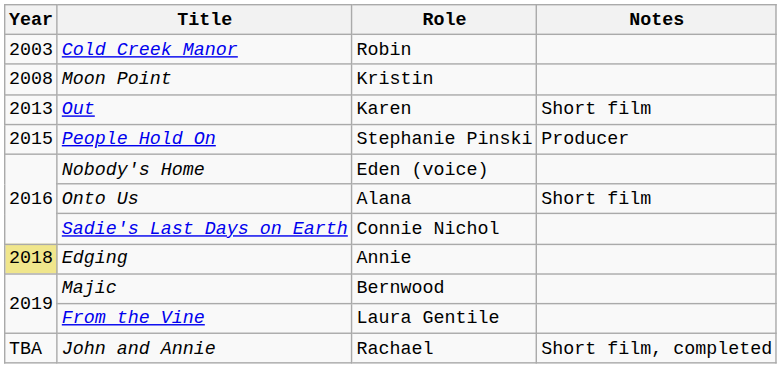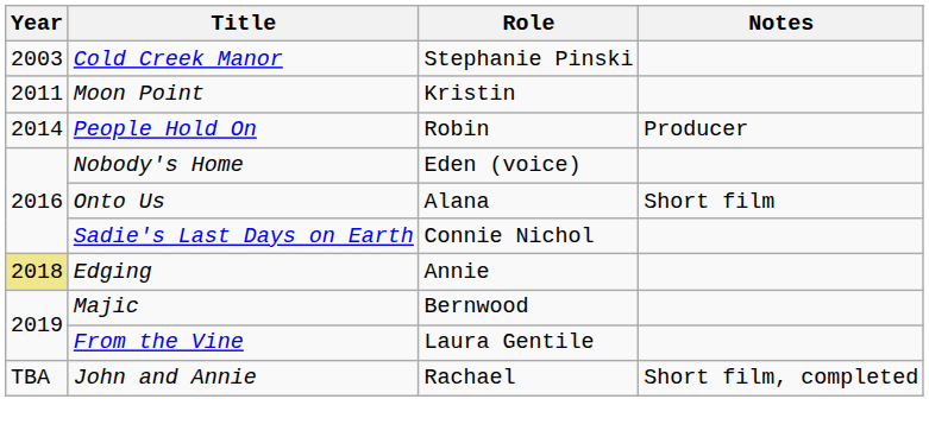Cold Creek Manor | Role: Robin -> Stephanie Pinski
Moon Point | Year: 2008 -> 2011
- row: 2013 | Out | Karen | Short film
People Hold On | Year: 2015 -> 2014
People Hold On | Role: Stephanie Pinski -> Robin
